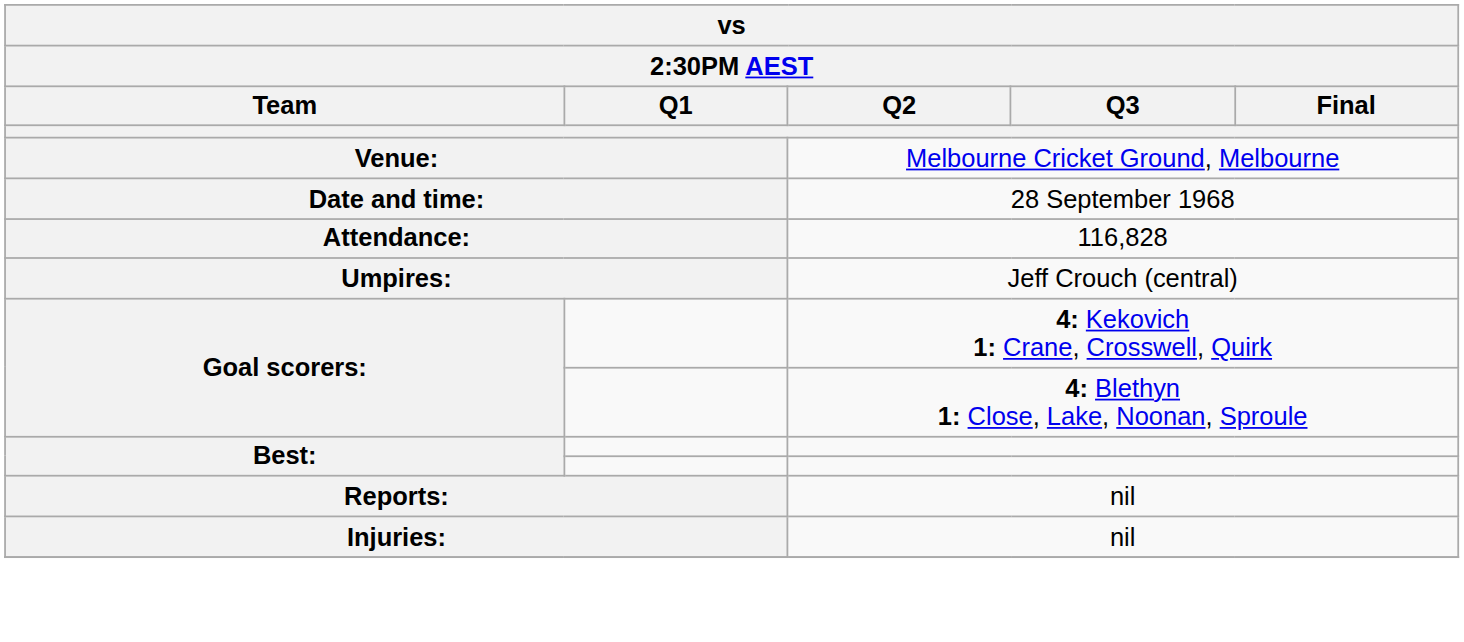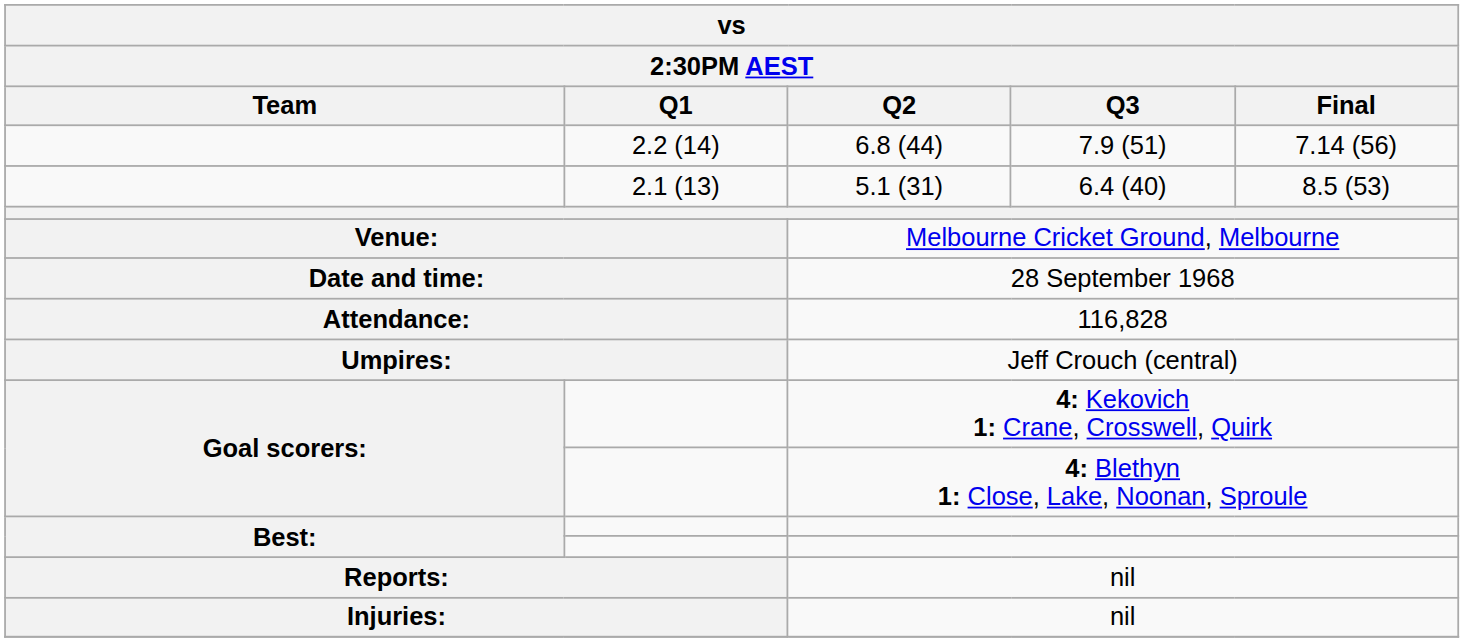+ row: 2.2 (14) | 6.8 (44) | 7.9 (51) | 7.14 (56)
+ row: 2.1 (13) | 5.1 (31) | 6.4 (40) | 8.5 (53)
